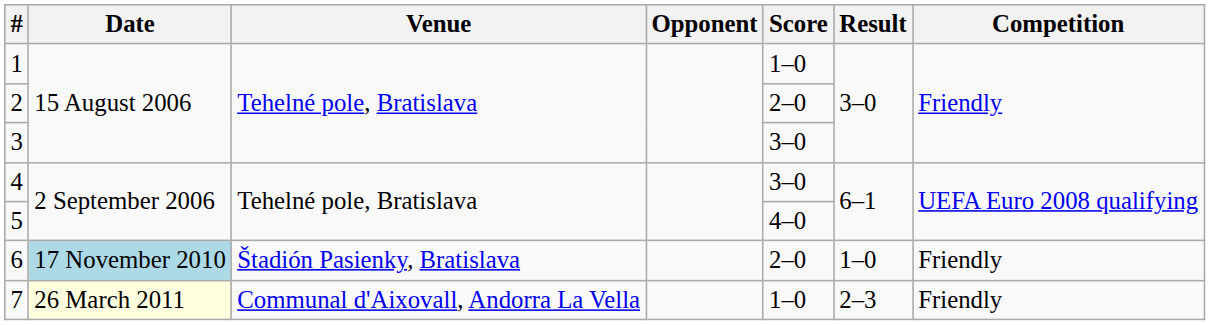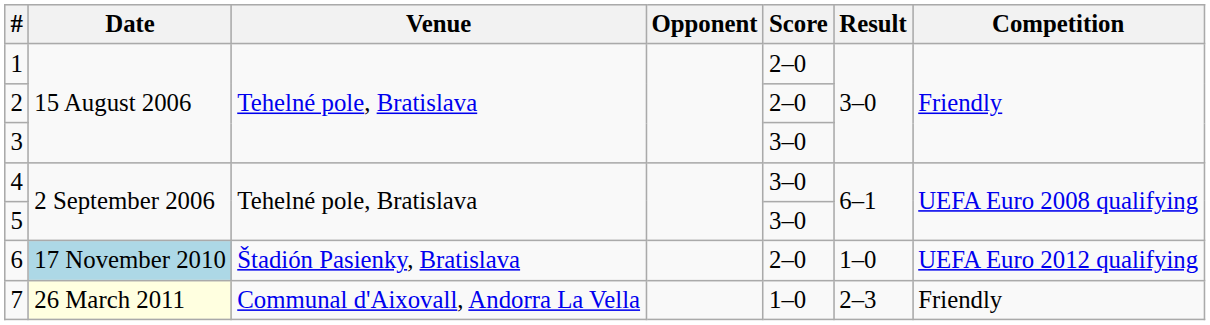1 | Score: 1–0 -> 2–0
5 | Score: 4–0 -> 3–0
6 | Competition: Friendly -> UEFA Euro 2012 qualifying
